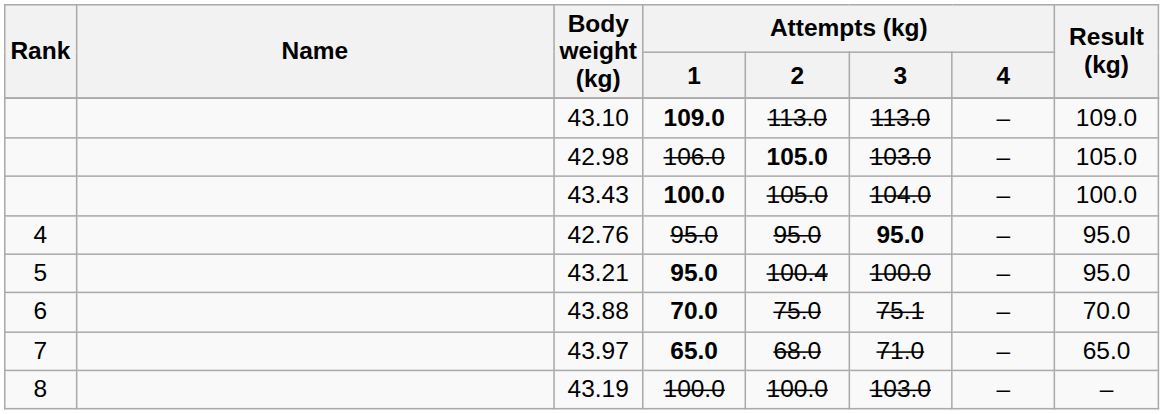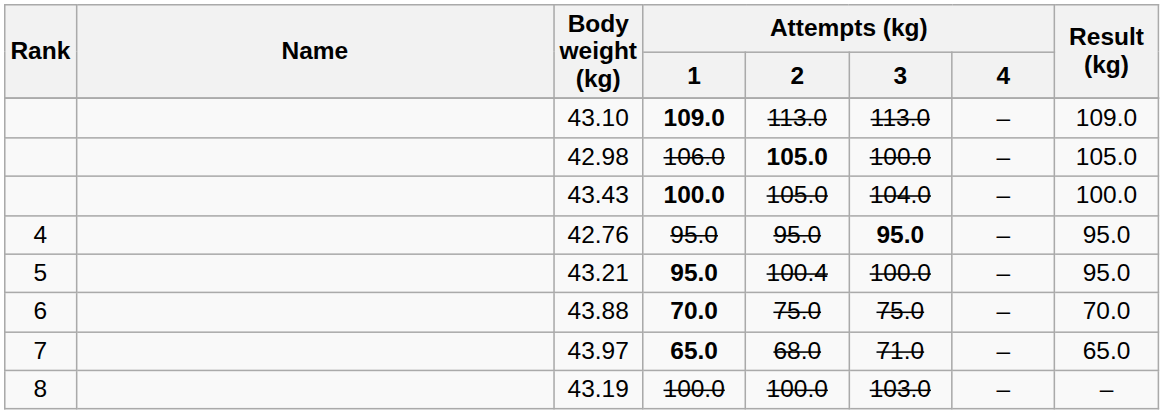42.98 | Attempts (kg) / 3: 103.0 -> 100.0
43.88 | Attempts (kg) / 3: 75.1 -> 75.0
